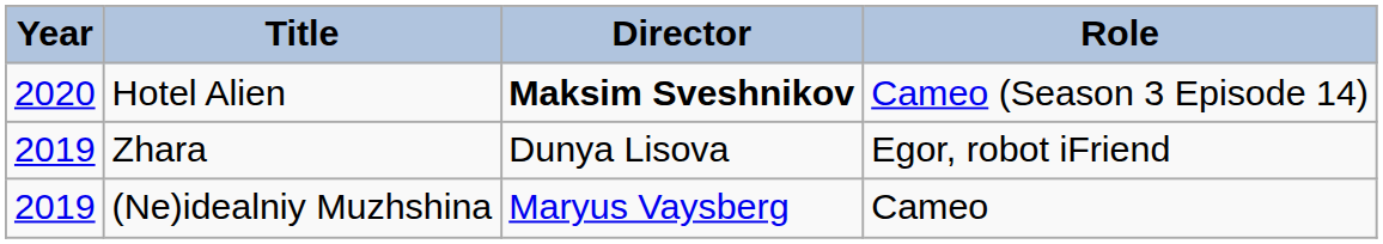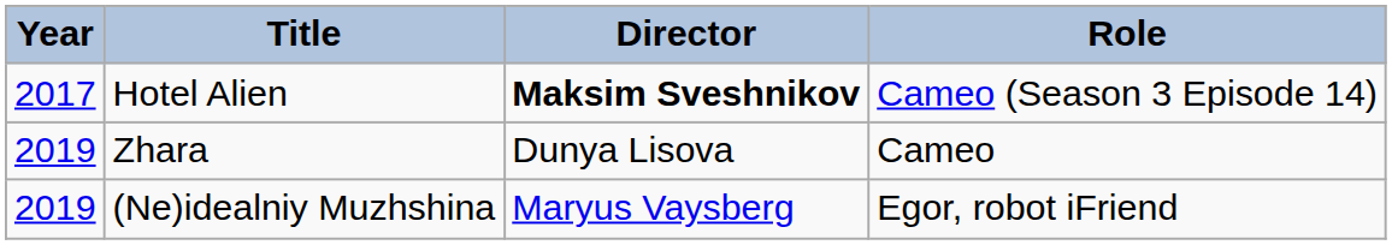Hotel Alien | Year: 2020 -> 2017
Zhara | Role: Egor, robot iFriend -> Cameo
(Ne)idealniy Muzhshina | Role: Cameo -> Egor, robot iFriend
